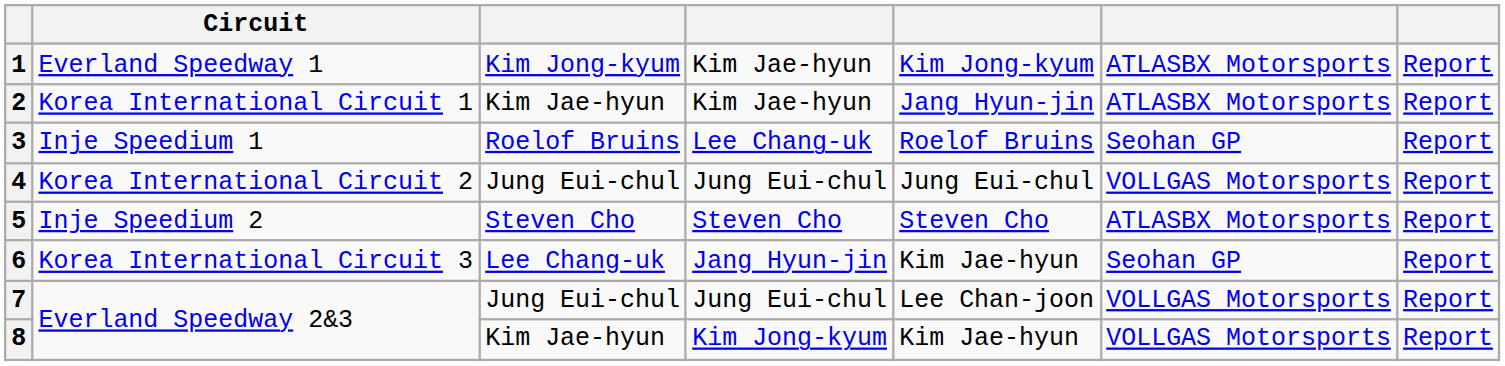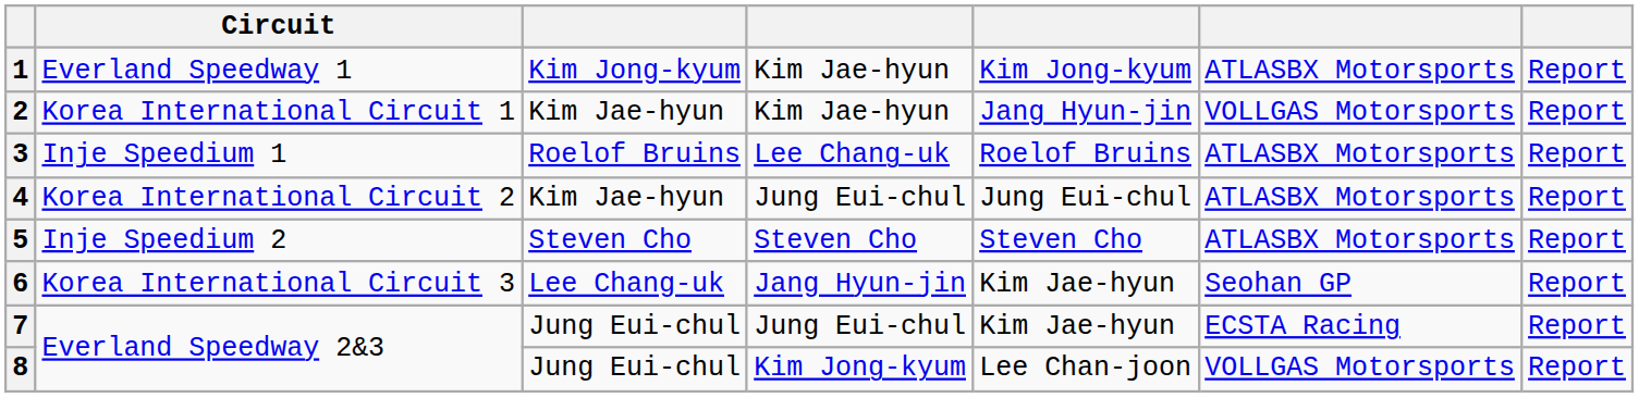2 | column 6: ATLASBX Motorsports -> VOLLGAS Motorsports
3 | column 6: Seohan GP -> ATLASBX Motorsports
4 | column 3: Jung Eui-chul -> Kim Jae-hyun
4 | column 6: VOLLGAS Motorsports -> ATLASBX Motorsports
7 | column 5: Lee Chan-joon -> Kim Jae-hyun
7 | column 6: VOLLGAS Motorsports -> ECSTA Racing
8 | column 3: Kim Jae-hyun -> Jung Eui-chul
8 | column 5: Kim Jae-hyun -> Lee Chan-joon
